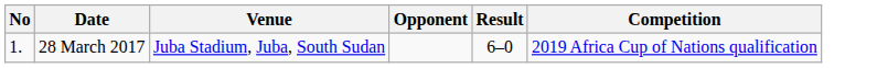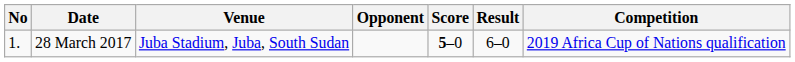+ column: Score | 5–0
